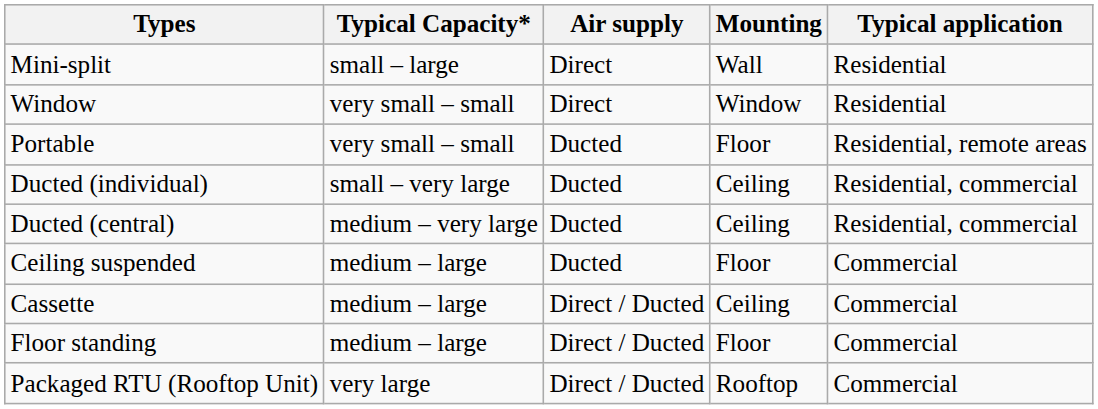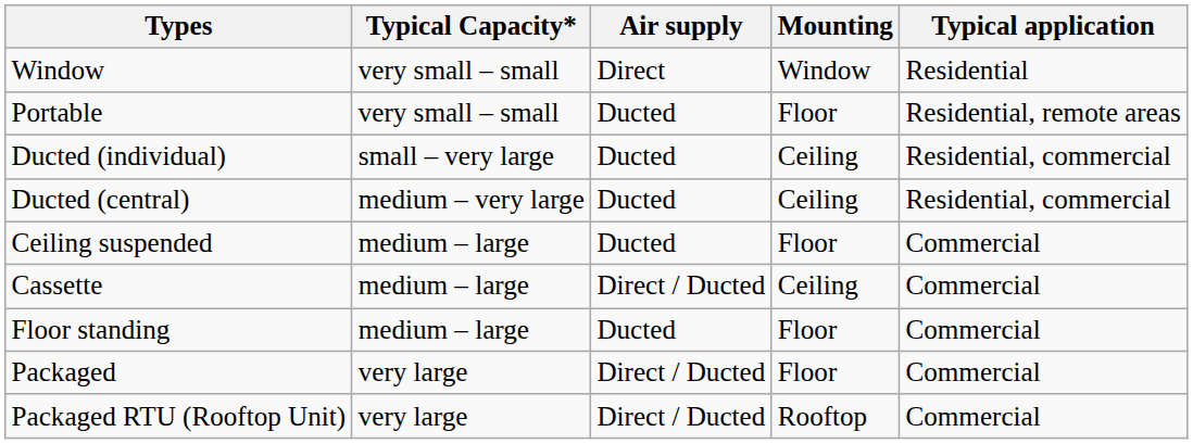- row: Mini-split | small – large | Direct | Wall | Residential
Floor standing | Air supply: Direct / Ducted -> Ducted
+ row: Packaged | very large | Direct / Ducted | Floor | Commercial
